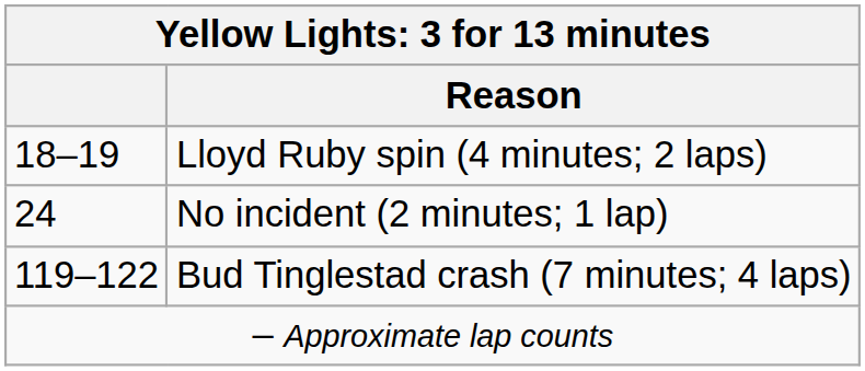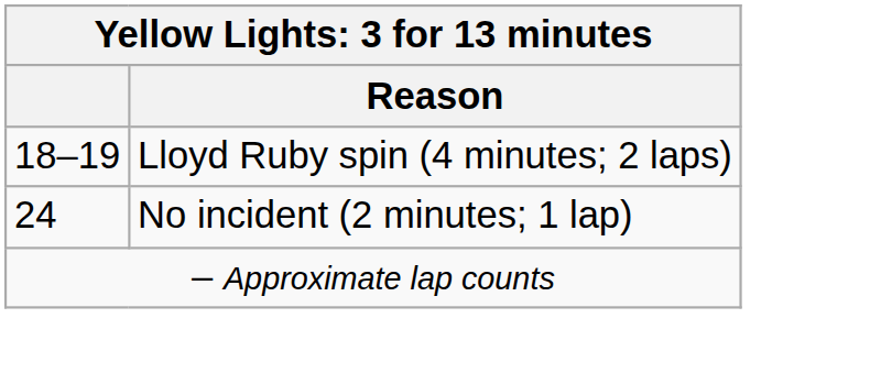- row: 119–122 | Bud Tinglestad crash (7 minutes; 4 laps)
